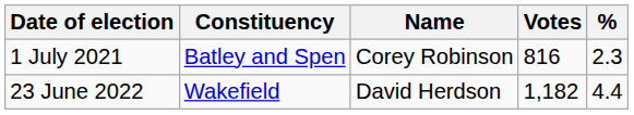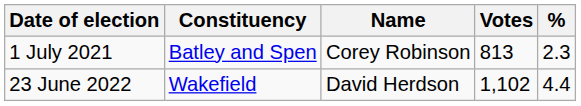1 July 2021 | Votes: 816 -> 813
23 June 2022 | Votes: 1,182 -> 1,102
